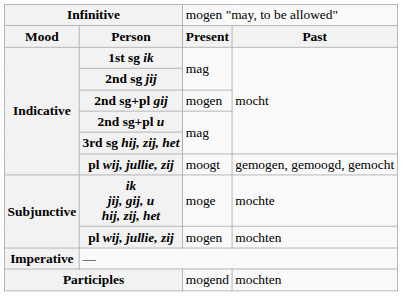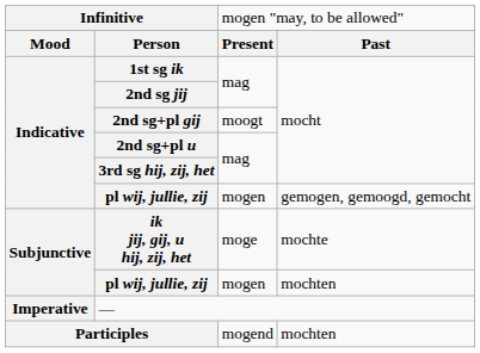2nd sg+pl gij | column 3: mogen -> moogt
Indicative / pl wij, jullie, zij | column 3: moogt -> mogen
